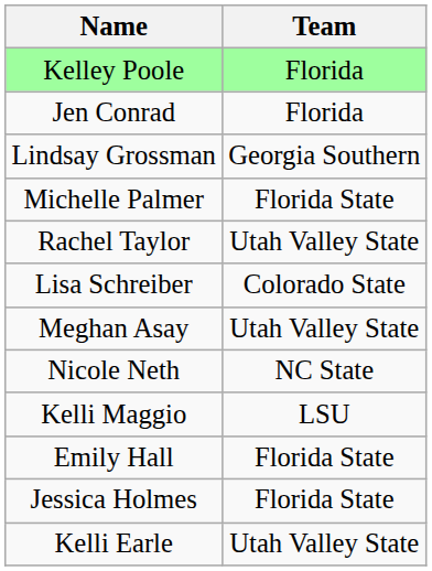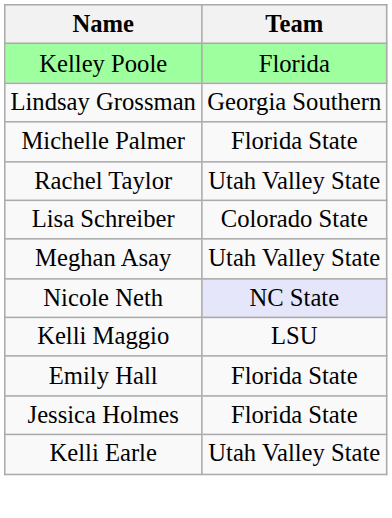- row: Jen Conrad | Florida
Nicole Neth | Team: no background -> lavender background
